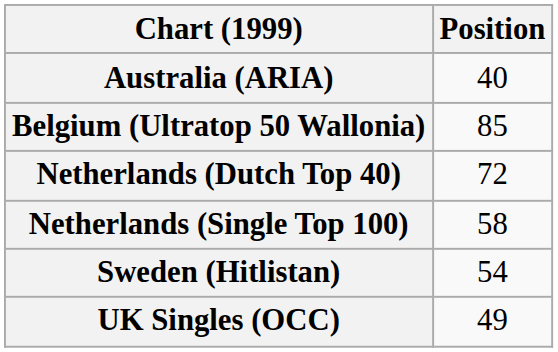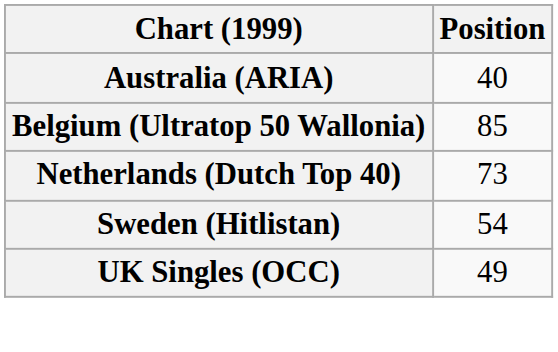Netherlands (Dutch Top 40) | Position: 72 -> 73
- row: Netherlands (Single Top 100) | 58
